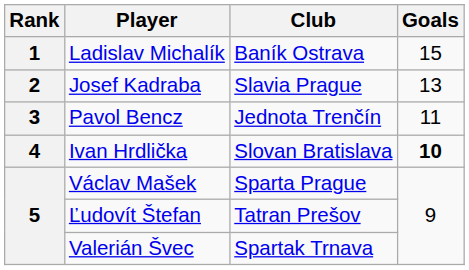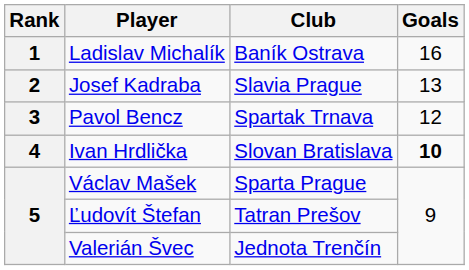Ladislav Michalík | Goals: 15 -> 16
Pavol Bencz | Club: Jednota Trenčín -> Spartak Trnava
Pavol Bencz | Goals: 11 -> 12
Valerián Švec | Club: Spartak Trnava -> Jednota Trenčín
